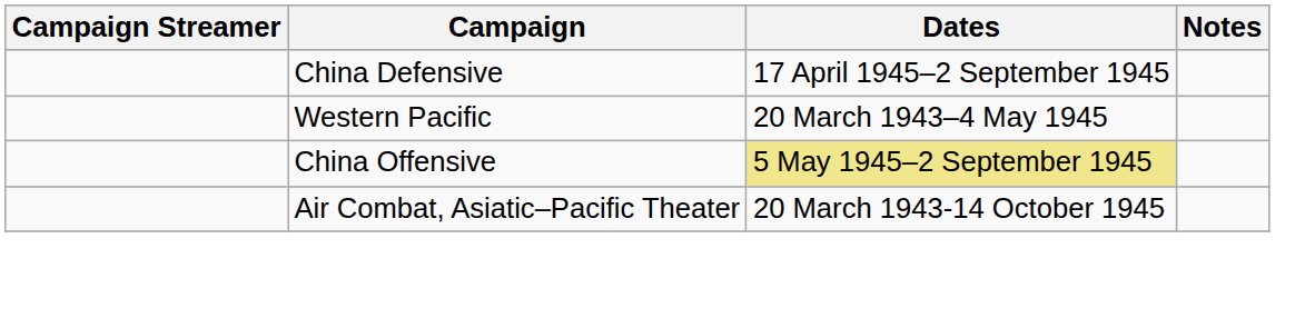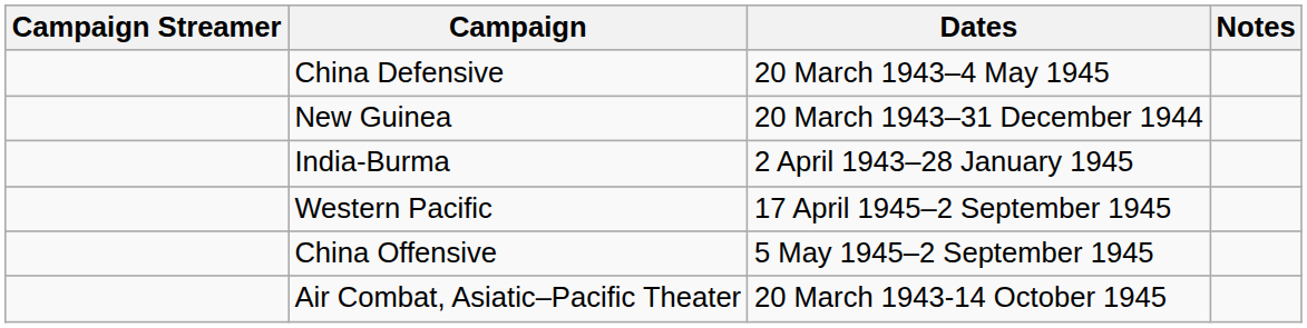China Defensive | Dates: 17 April 1945–2 September 1945 -> 20 March 1943–4 May 1945
+ row: New Guinea | 20 March 1943–31 December 1944
+ row: India-Burma | 2 April 1943–28 January 1945
Western Pacific | Dates: 20 March 1943–4 May 1945 -> 17 April 1945–2 September 1945
China Offensive | Dates: khaki background -> no background
